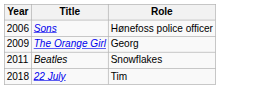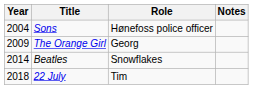+ column: Notes
Sons | Year: 2006 -> 2004
Beatles | Year: 2011 -> 2014
